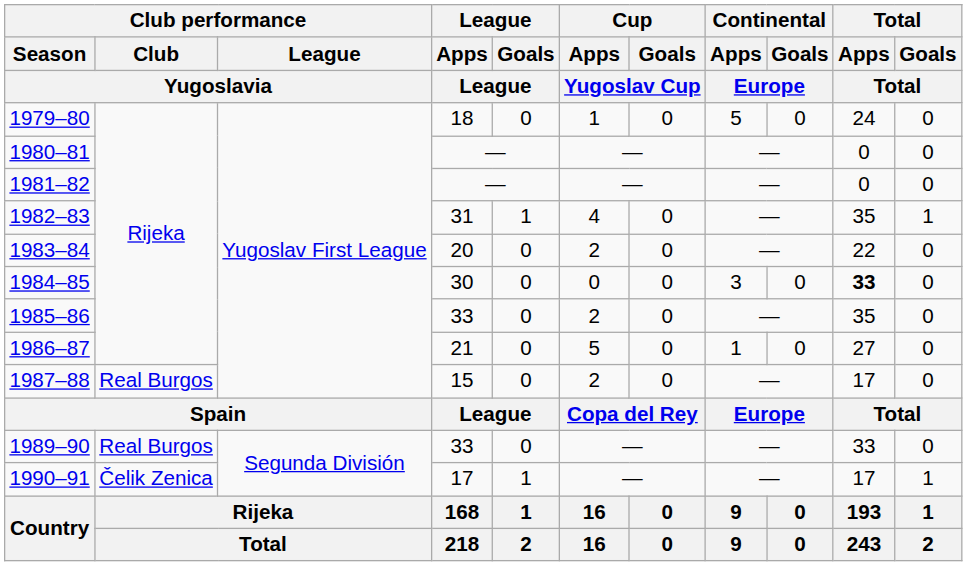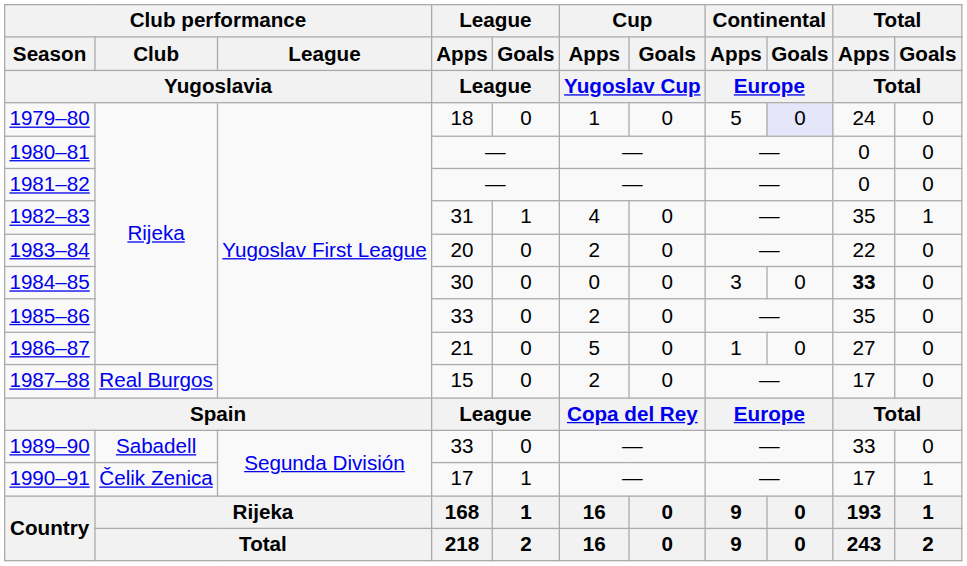1979–80 | Continental / Goals / Europe: no background -> lavender background
1989–90 | Club performance / Club / Yugoslavia: Real Burgos -> Sabadell
